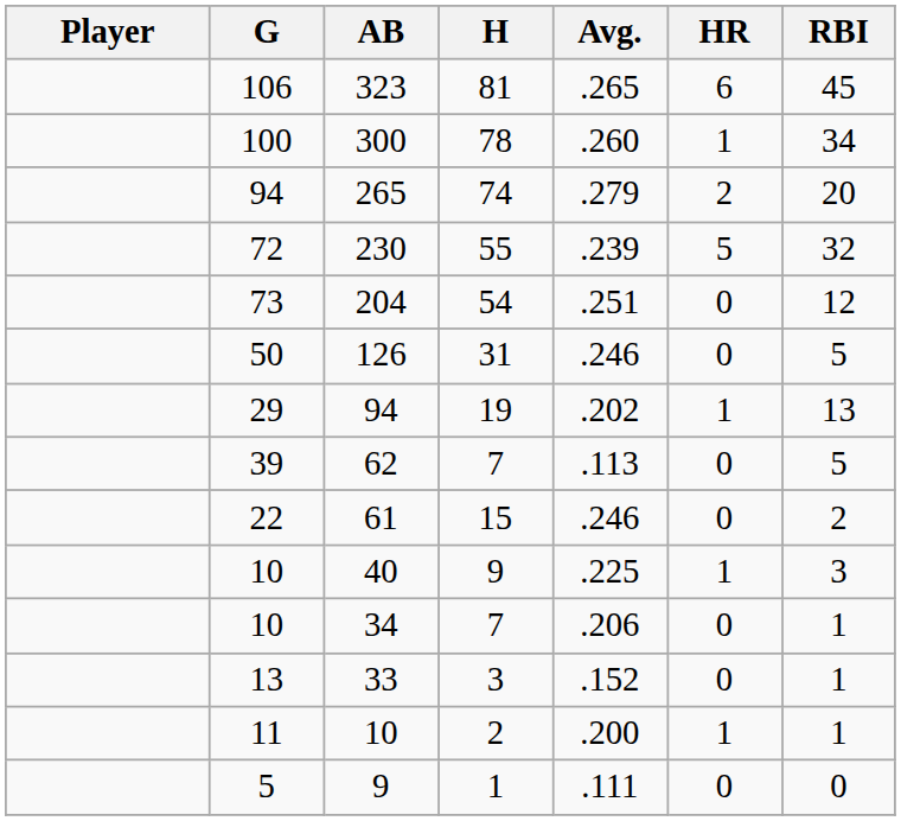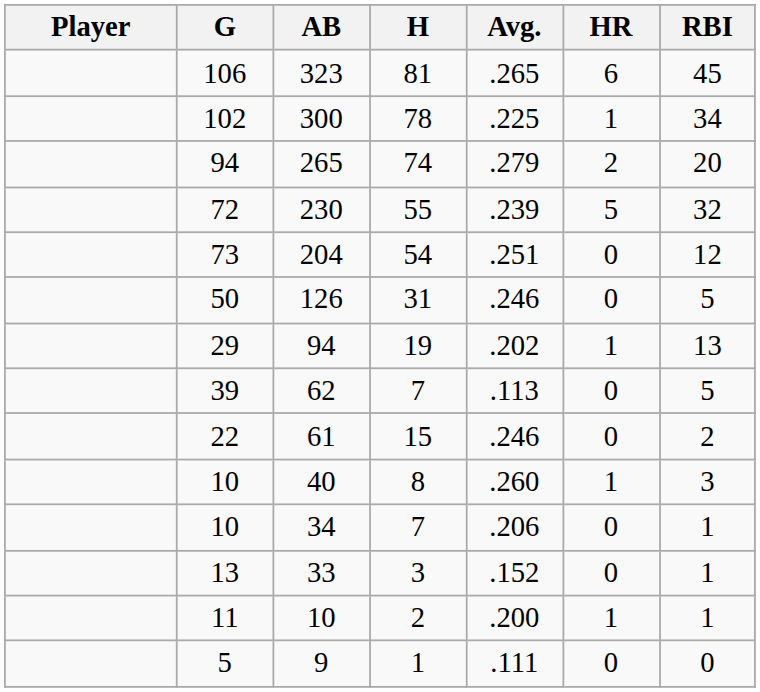300 | G: 100 -> 102
300 | Avg.: .260 -> .225
40 | H: 9 -> 8
40 | Avg.: .225 -> .260
